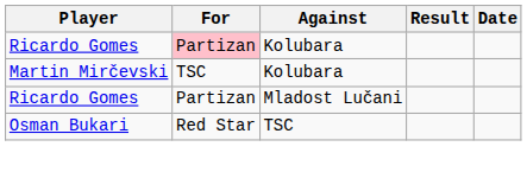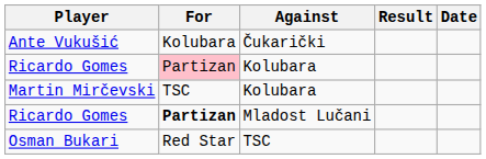+ row: Ante Vukušić | Kolubara | Čukarički
Ricardo Gomes / Mladost Lučani | For: normal -> bold
